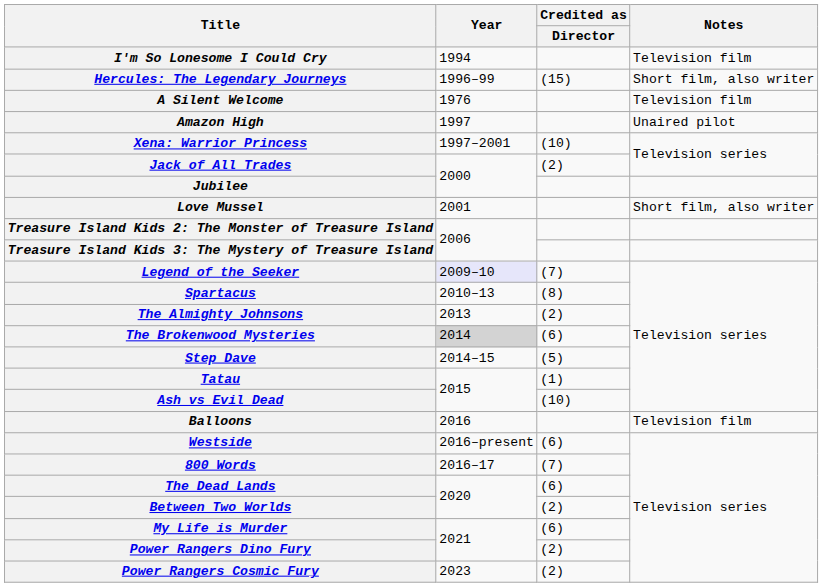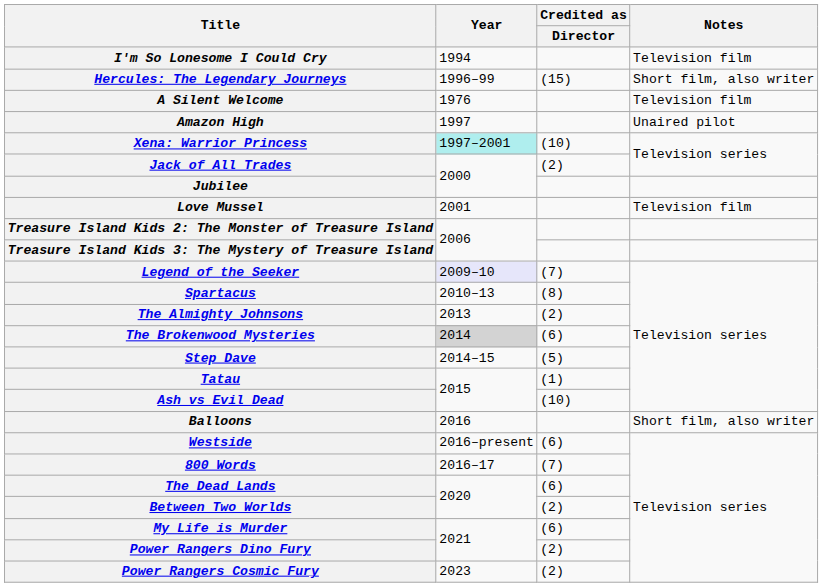Xena: Warrior Princess | Year: no background -> paleturquoise background
Love Mussel | Notes: Short film, also writer -> Television film
Balloons | Notes: Television film -> Short film, also writer
